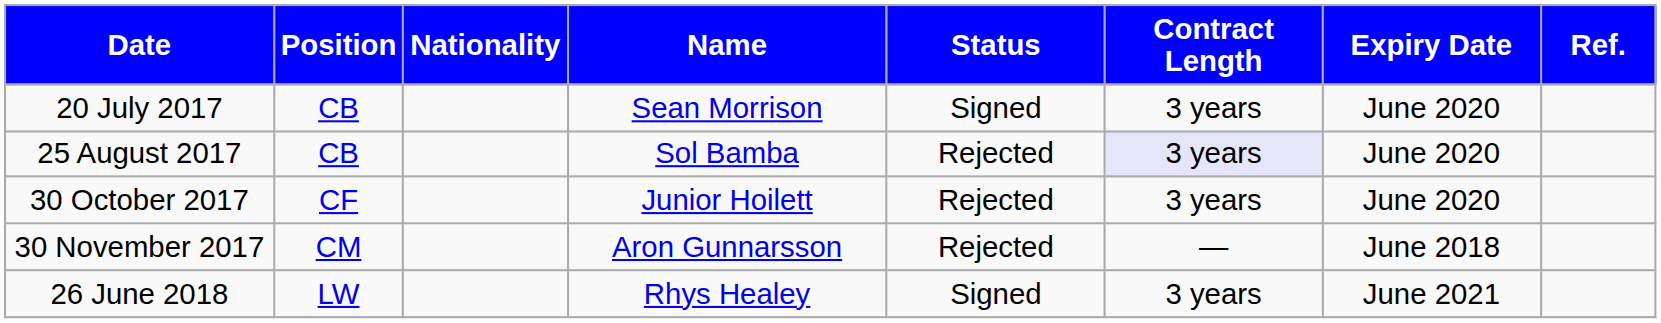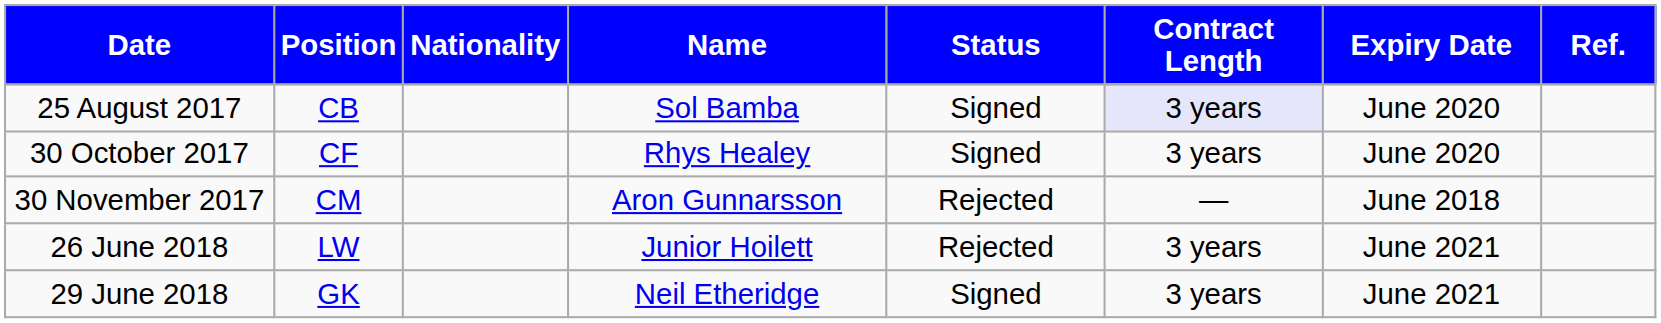- row: 20 July 2017 | CB | Sean Morrison | Signed | 3 years | June 2020
25 August 2017 | Status: Rejected -> Signed
30 October 2017 | Name: Junior Hoilett -> Rhys Healey
30 October 2017 | Status: Rejected -> Signed
26 June 2018 | Name: Rhys Healey -> Junior Hoilett
26 June 2018 | Status: Signed -> Rejected
+ row: 29 June 2018 | GK | Neil Etheridge | Signed | 3 years | June 2021
